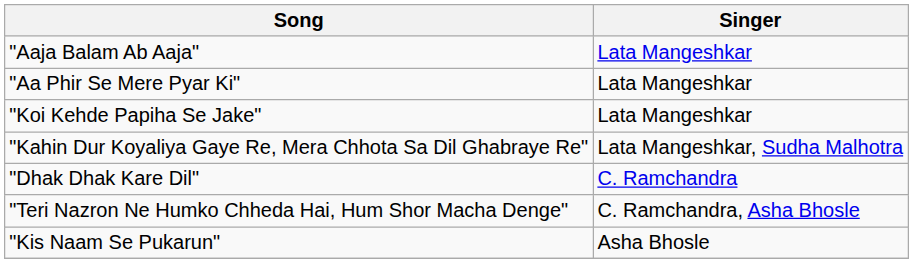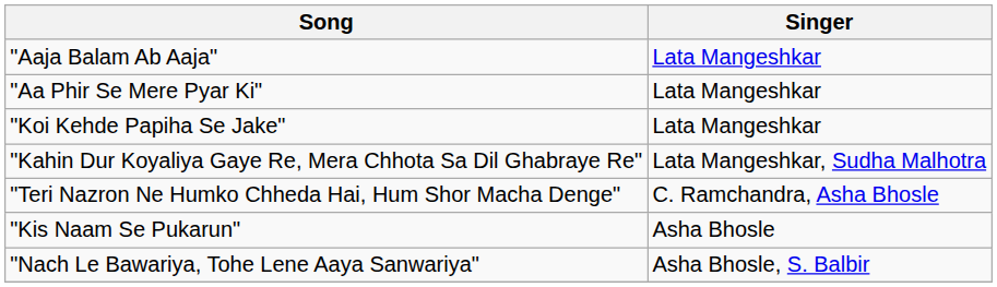- row: "Dhak Dhak Kare Dil" | C. Ramchandra
+ row: "Nach Le Bawariya, Tohe Lene Aaya Sanwariya" | Asha Bhosle, S. Balbir
